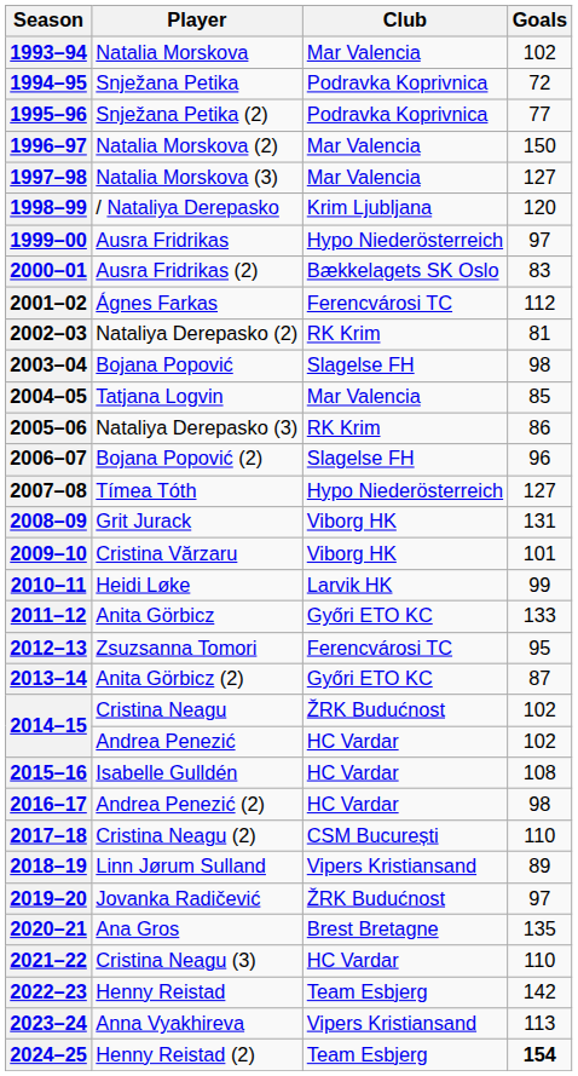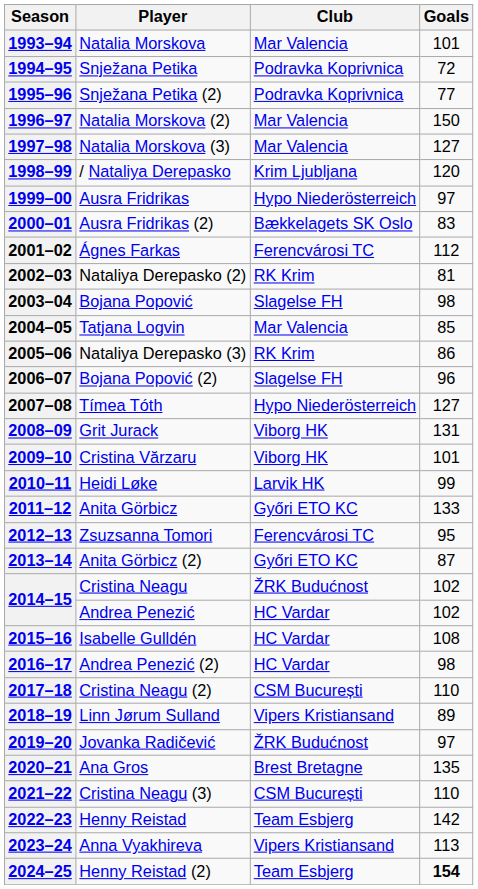1993–94 | Goals: 102 -> 101
2021–22 | Club: HC Vardar -> CSM București
